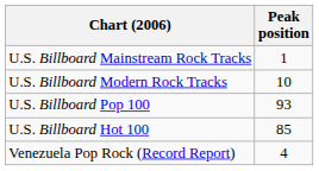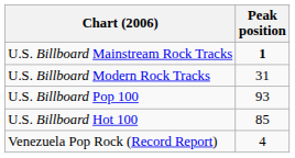U.S. Billboard Mainstream Rock Tracks | Peak position: normal -> bold
U.S. Billboard Modern Rock Tracks | Peak position: 10 -> 31
